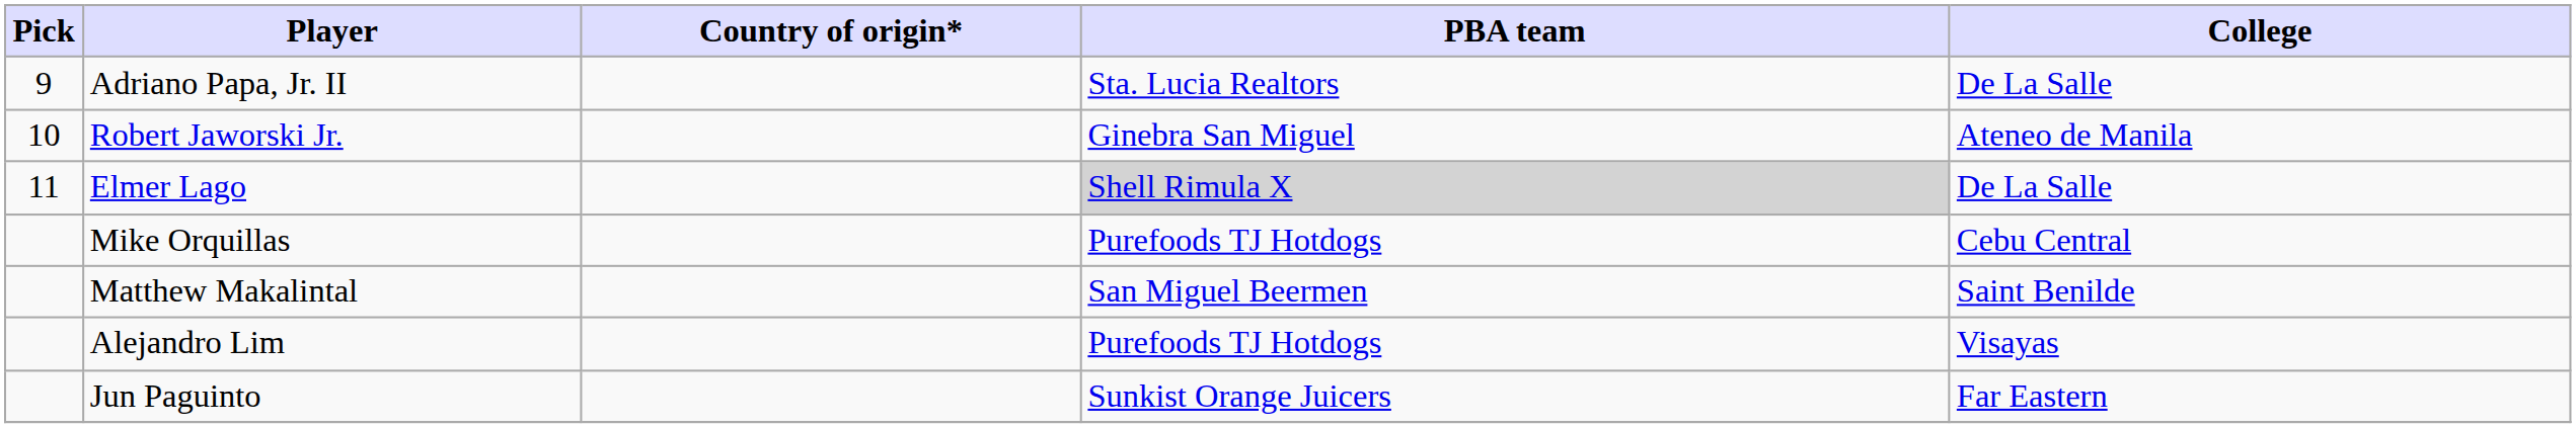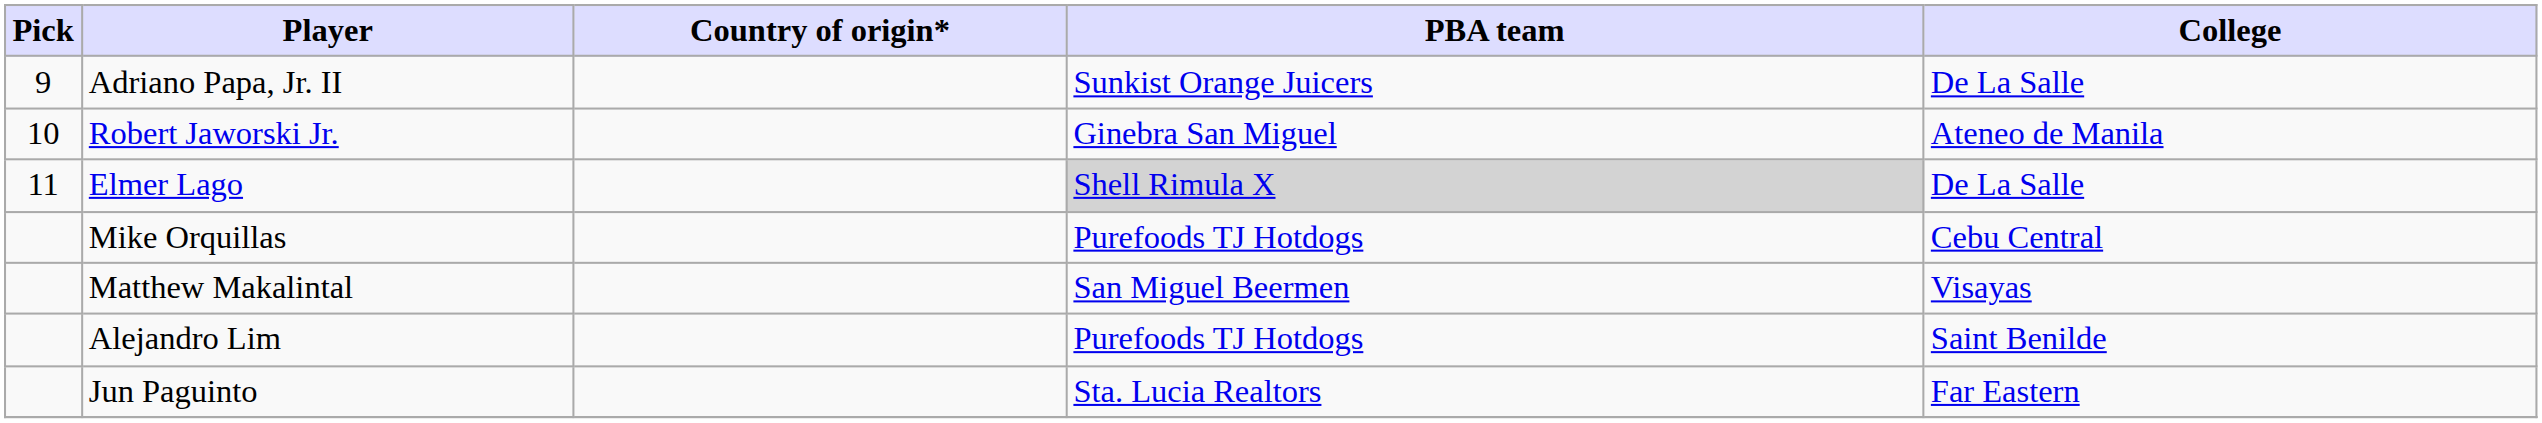Adriano Papa, Jr. II | PBA team: Sta. Lucia Realtors -> Sunkist Orange Juicers
Matthew Makalintal | College: Saint Benilde -> Visayas
Alejandro Lim | College: Visayas -> Saint Benilde
Jun Paguinto | PBA team: Sunkist Orange Juicers -> Sta. Lucia Realtors
